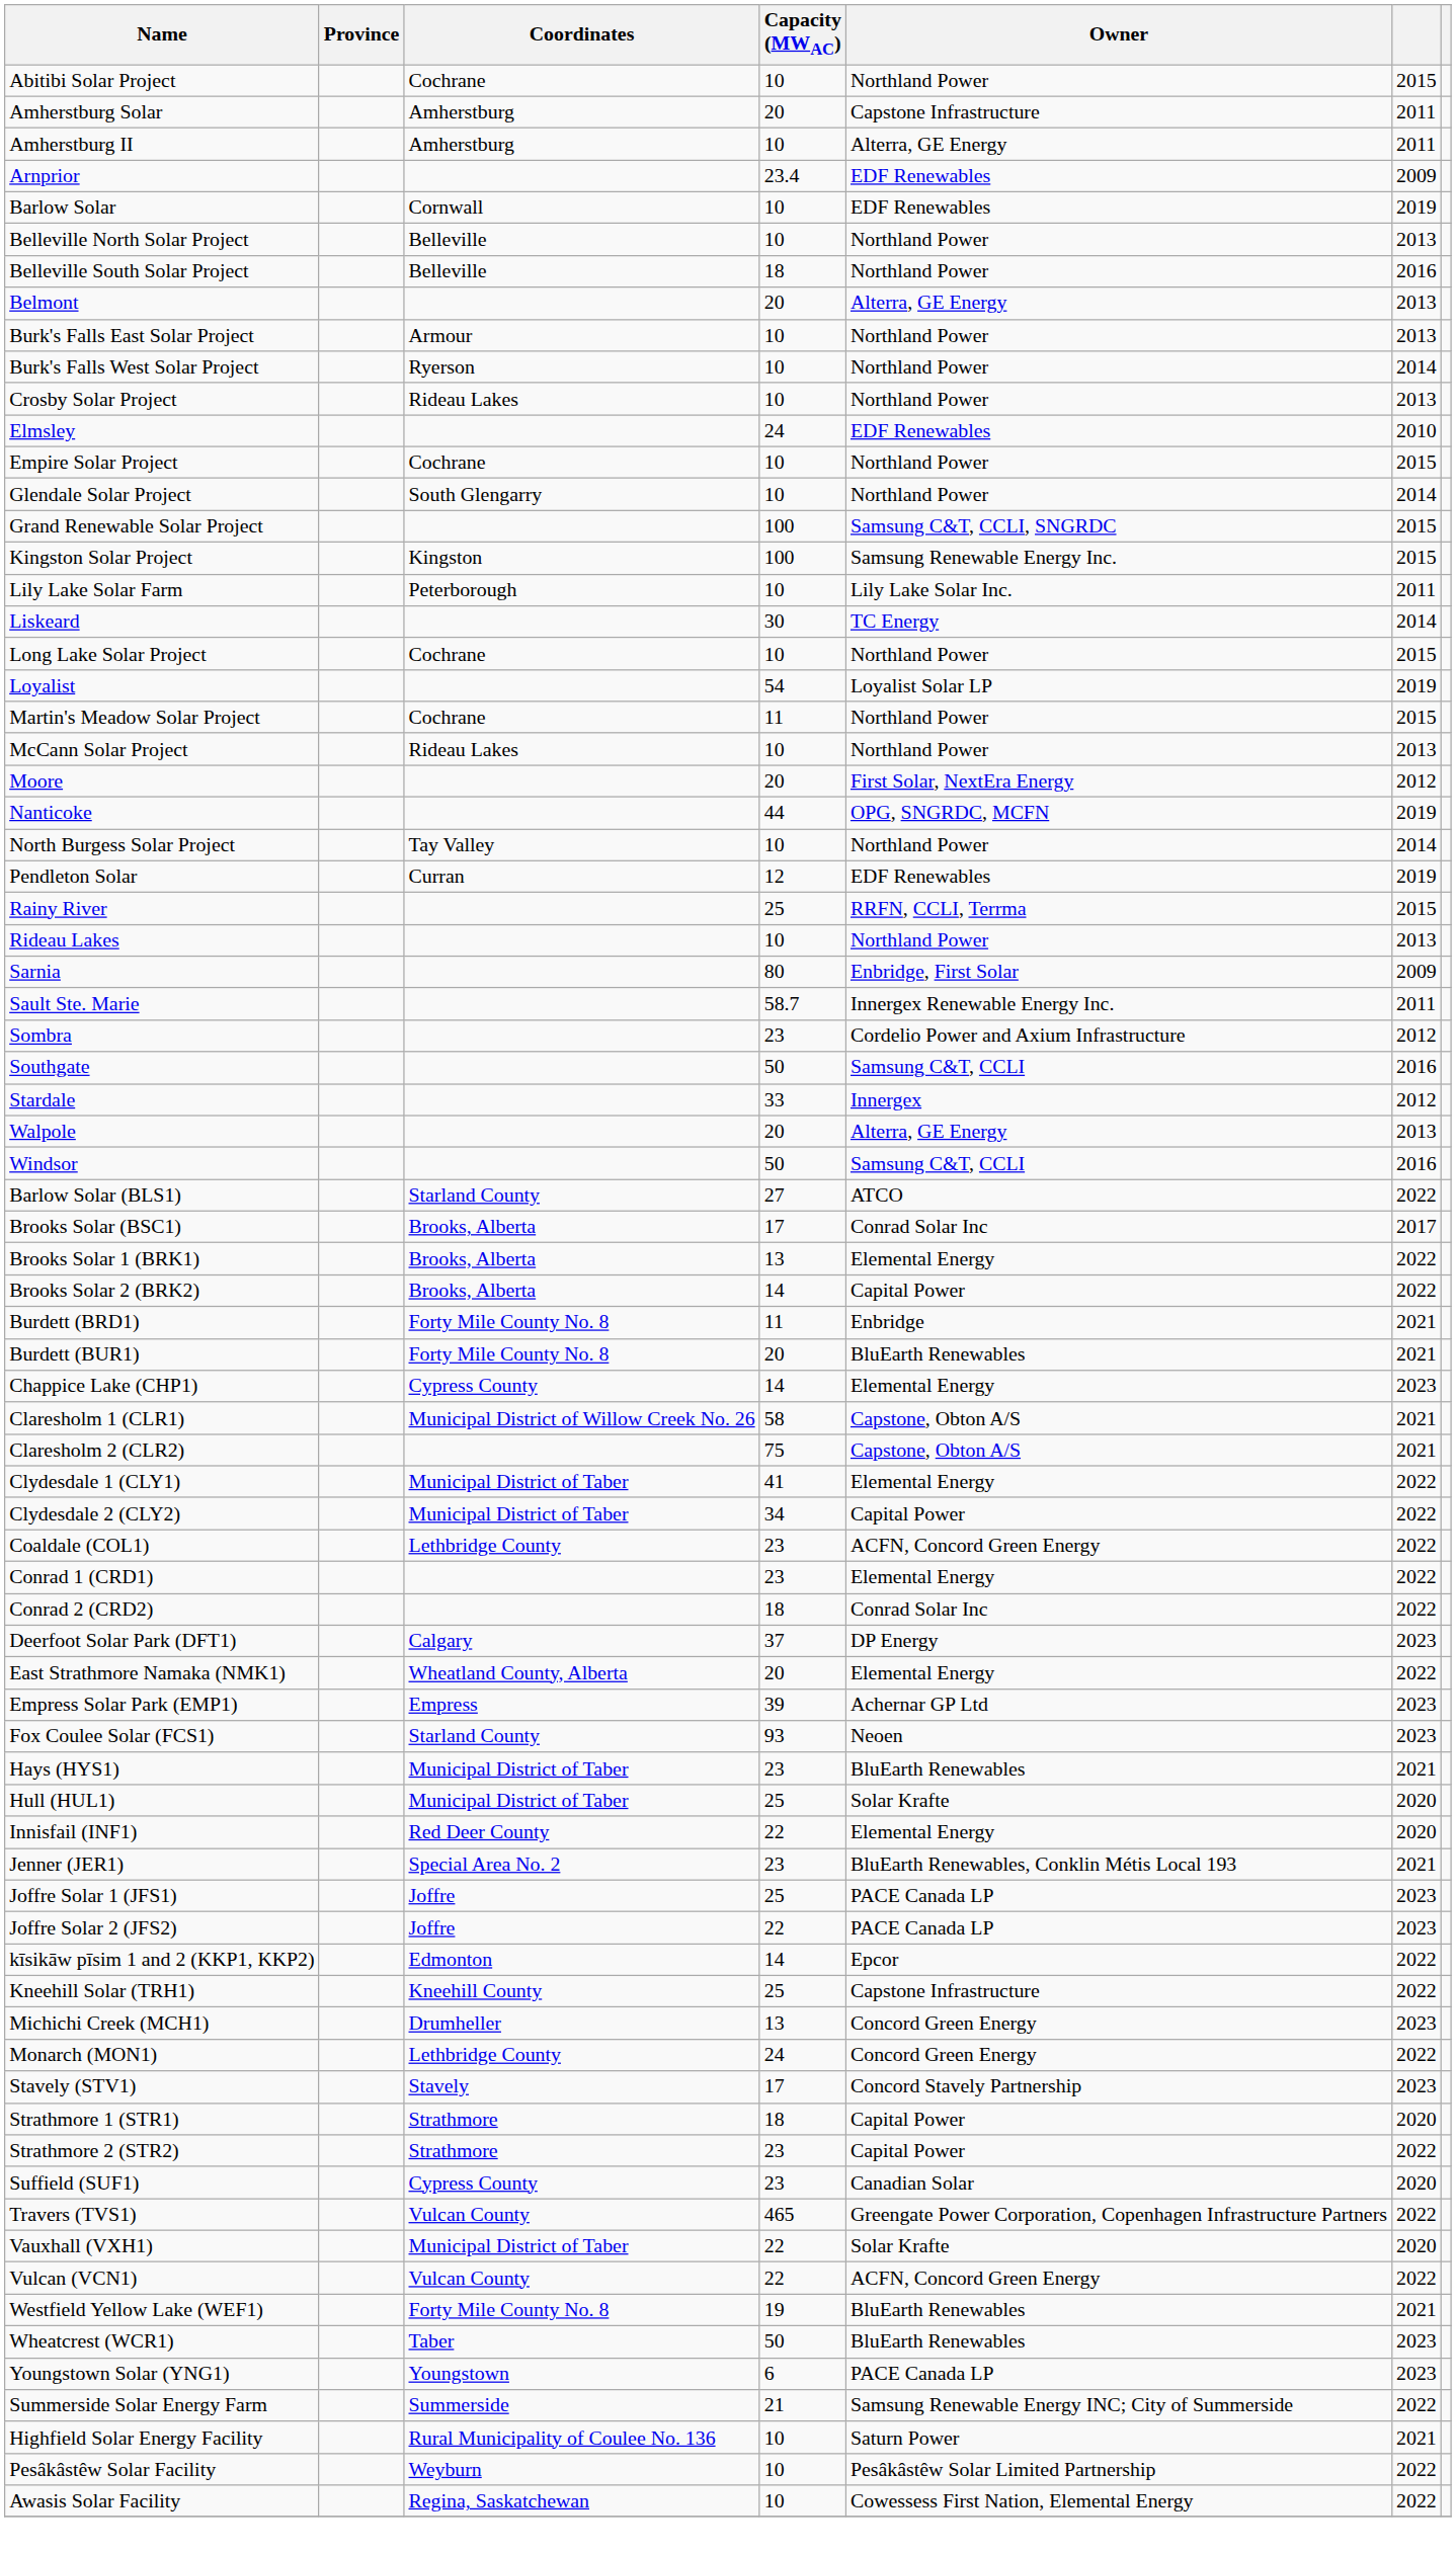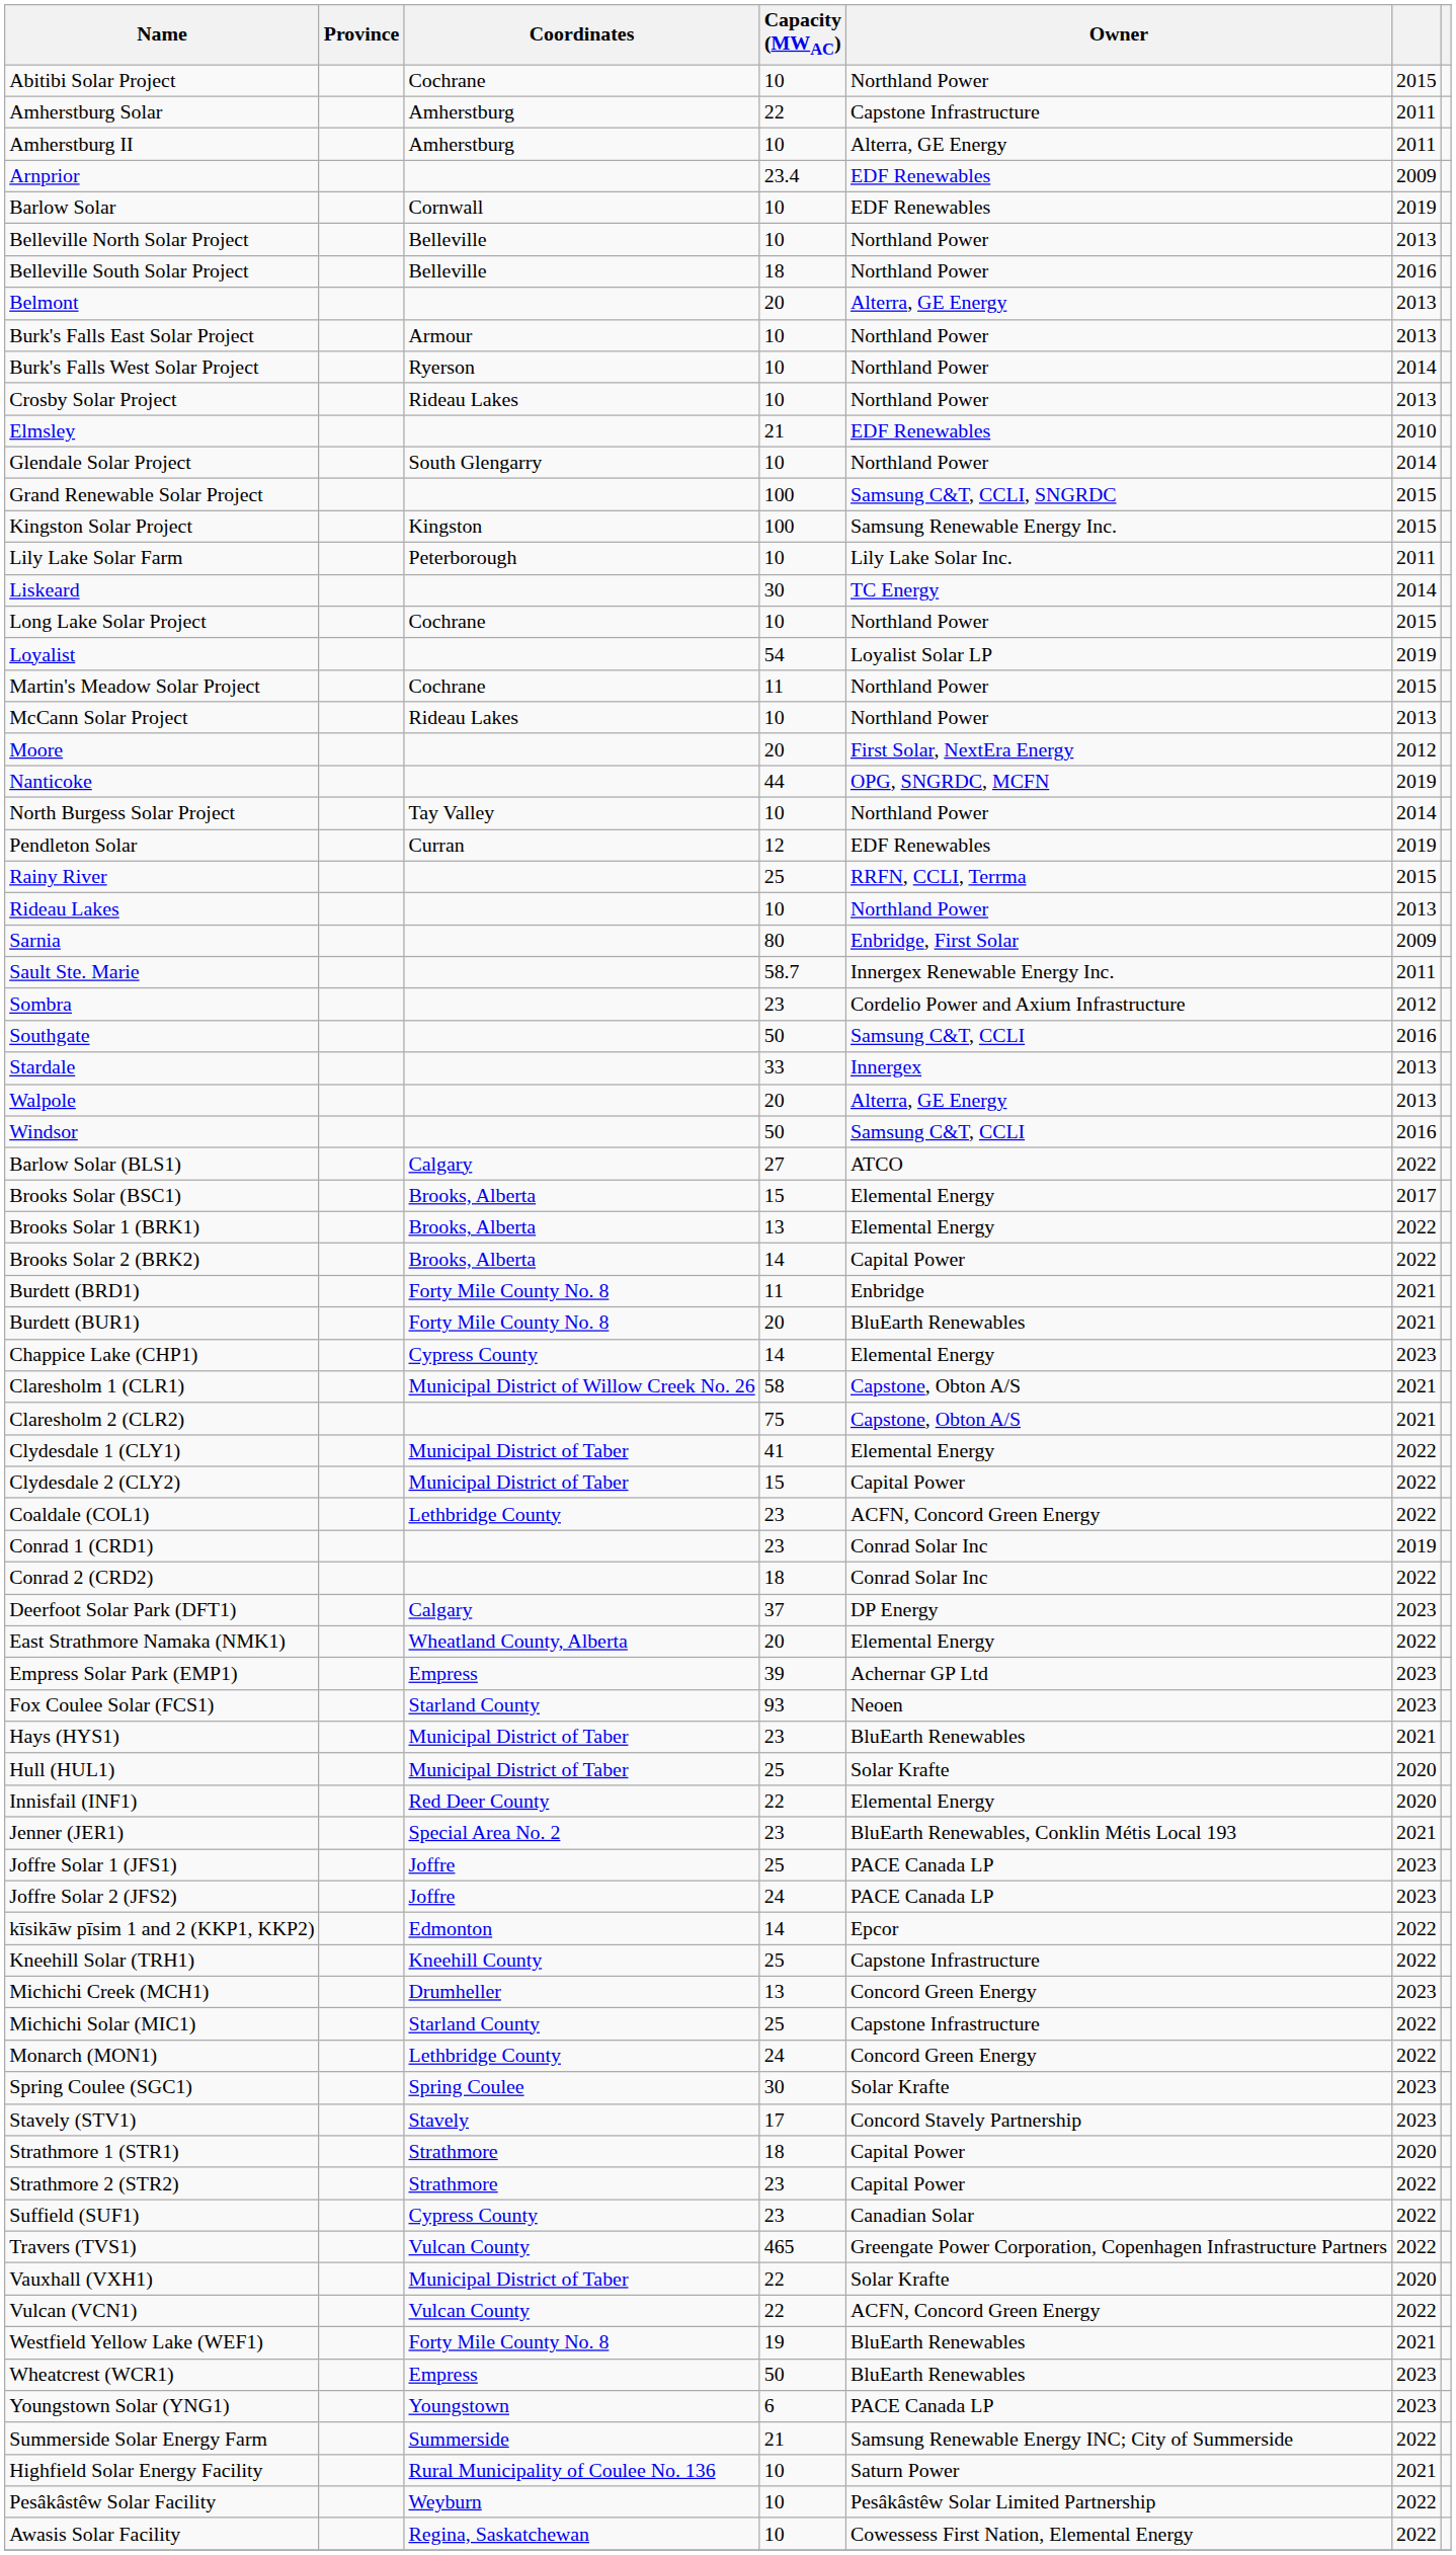Amherstburg Solar | Capacity (MWAC): 20 -> 22
Elmsley | Capacity (MWAC): 24 -> 21
- row: Empire Solar Project | Cochrane | 10 | Northland Power | 2015
Stardale | column 6: 2012 -> 2013
Barlow Solar (BLS1) | Coordinates: Starland County -> Calgary
Brooks Solar (BSC1) | Capacity (MWAC): 17 -> 15
Brooks Solar (BSC1) | Owner: Conrad Solar Inc -> Elemental Energy
Clydesdale 2 (CLY2) | Capacity (MWAC): 34 -> 15
Conrad 1 (CRD1) | Owner: Elemental Energy -> Conrad Solar Inc
Conrad 1 (CRD1) | column 6: 2022 -> 2019
Joffre Solar 2 (JFS2) | Capacity (MWAC): 22 -> 24
+ row: Michichi Solar (MIC1) | Starland County | 25 | Capstone Infrastructure | 2022
+ row: Spring Coulee (SGC1) | Spring Coulee | 30 | Solar Krafte | 2023
Suffield (SUF1) | column 6: 2020 -> 2022
Wheatcrest (WCR1) | Coordinates: Taber -> Empress
